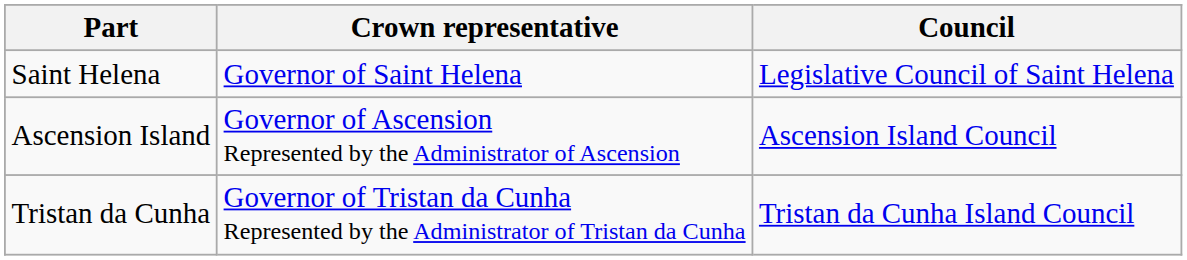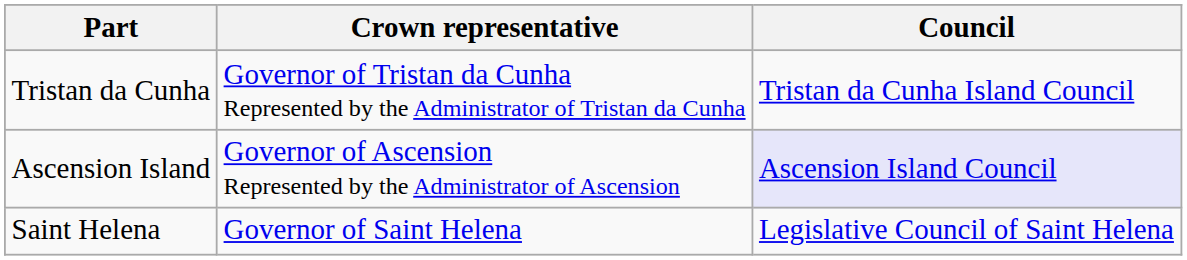rows swapped: Saint Helena <-> Tristan da Cunha
Ascension Island | Council: no background -> lavender background
